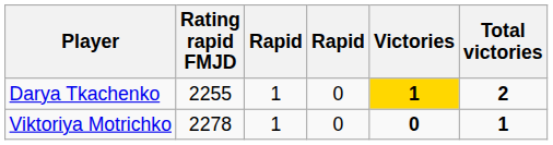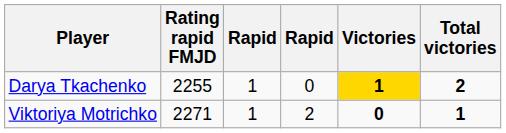Viktoriya Motrichko | Rating rapid FMJD: 2278 -> 2271
Viktoriya Motrichko | column 4: 0 -> 2
